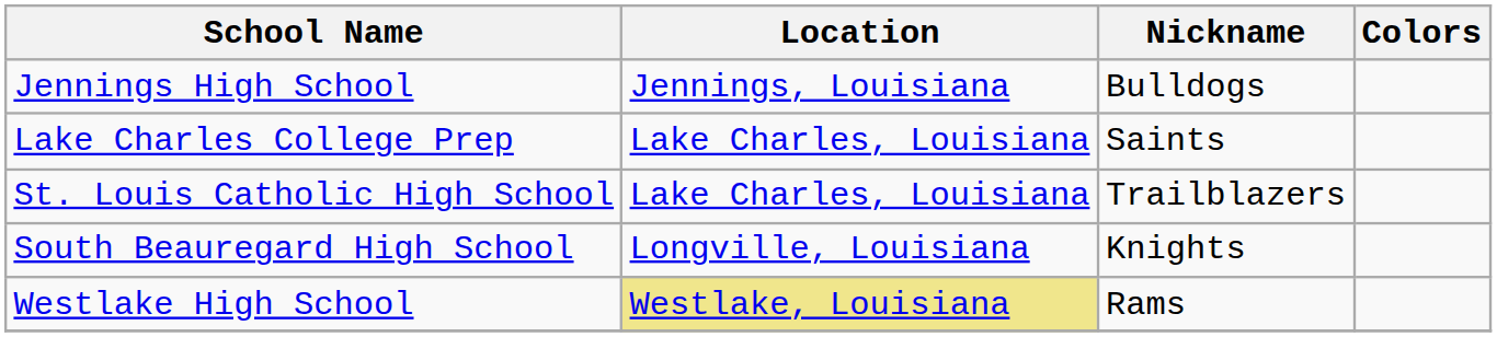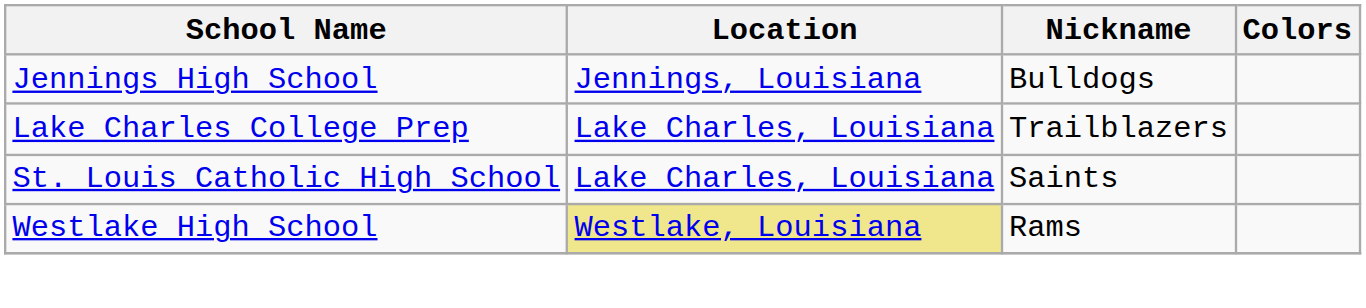Lake Charles College Prep | Nickname: Saints -> Trailblazers
St. Louis Catholic High School | Nickname: Trailblazers -> Saints
- row: South Beauregard High School | Longville, Louisiana | Knights
